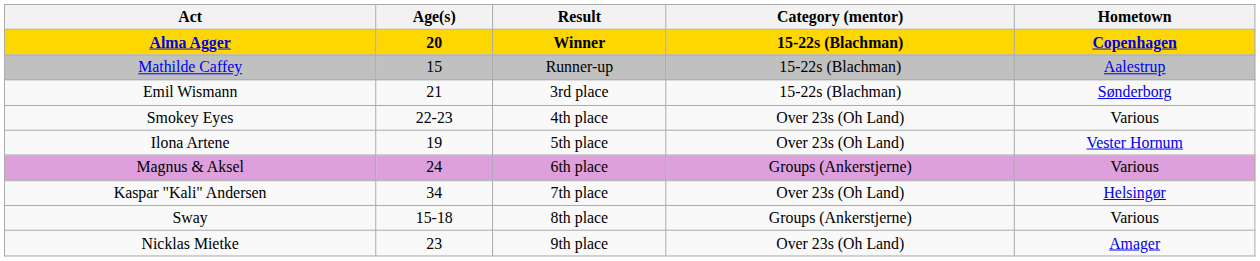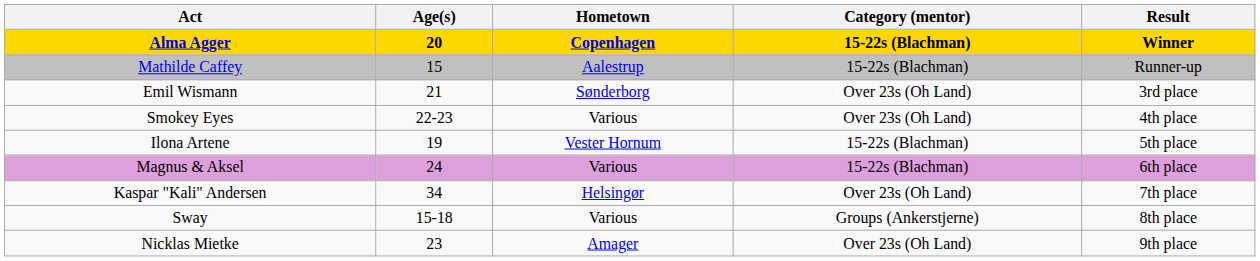columns swapped: Hometown <-> Result
Emil Wismann | Category (mentor): 15-22s (Blachman) -> Over 23s (Oh Land)
Ilona Artene | Category (mentor): Over 23s (Oh Land) -> 15-22s (Blachman)
Magnus & Aksel | Category (mentor): Groups (Ankerstjerne) -> 15-22s (Blachman)
